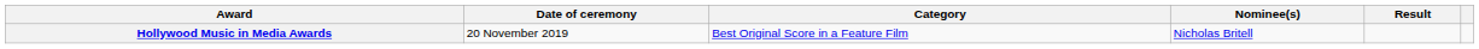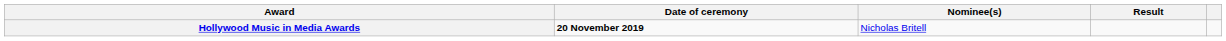- column: Category | Best Original Score in a Feature Film
Hollywood Music in Media Awards | Date of ceremony: normal -> bold
